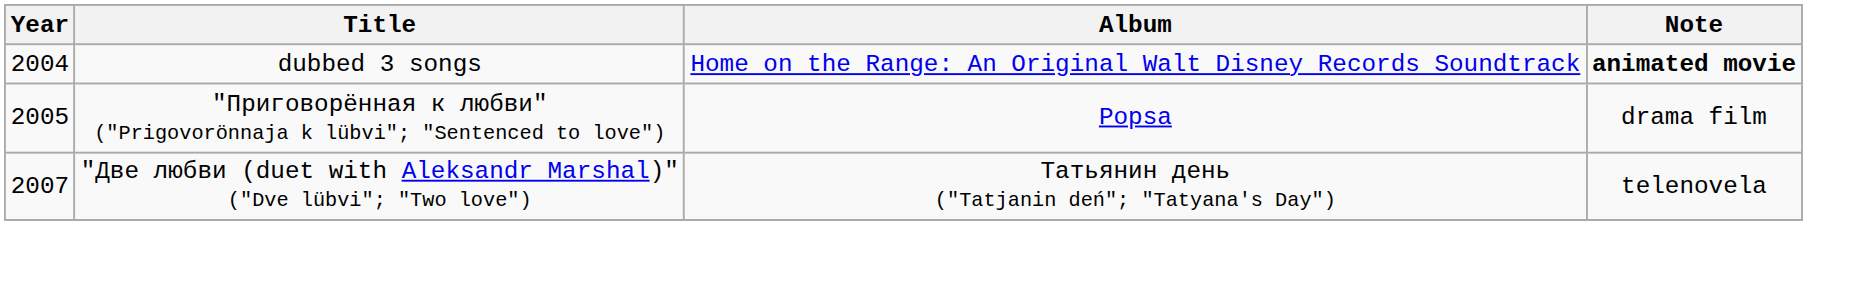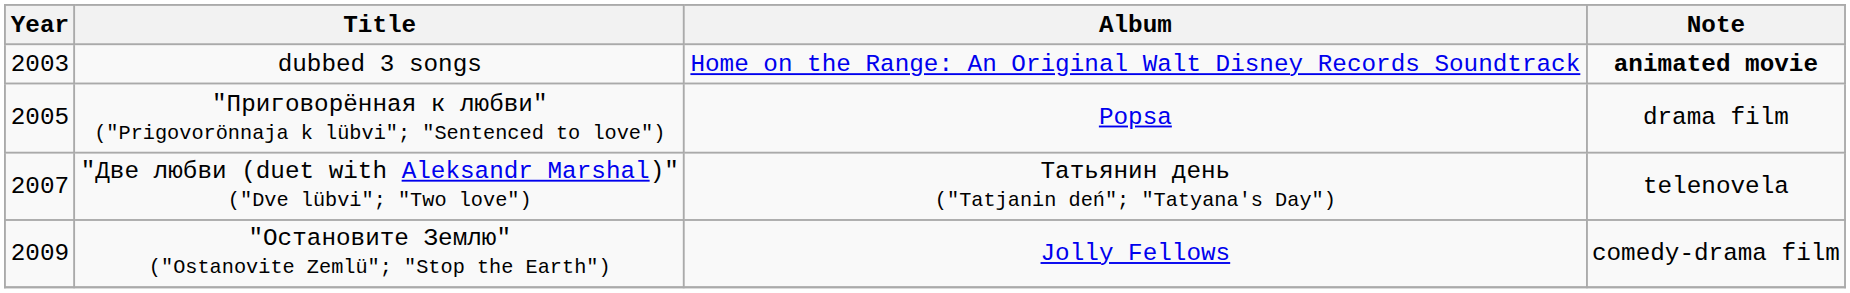dubbed 3 songs | Year: 2004 -> 2003
+ row: 2009 | "Остановите Землю" ("Ostanovite Zemlü"; "Stop the Earth") | Jolly Fellows | comedy-drama film
